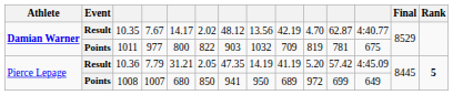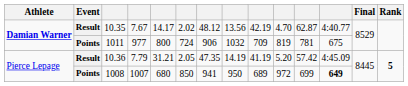1011 | column 6: 822 -> 724
1011 | column 7: 903 -> 906
1008 | column 12: normal -> bold
